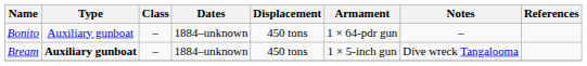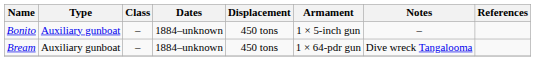Bonito | Armament: 1 × 64-pdr gun -> 1 × 5-inch gun
Bream | Type: bold -> normal
Bream | Armament: 1 × 5-inch gun -> 1 × 64-pdr gun
